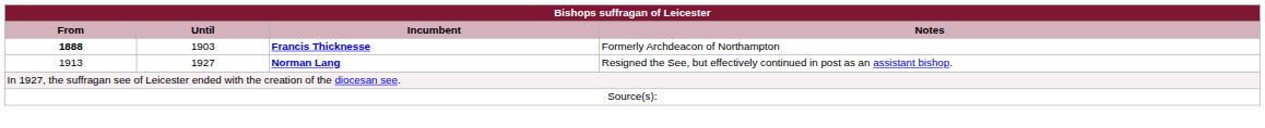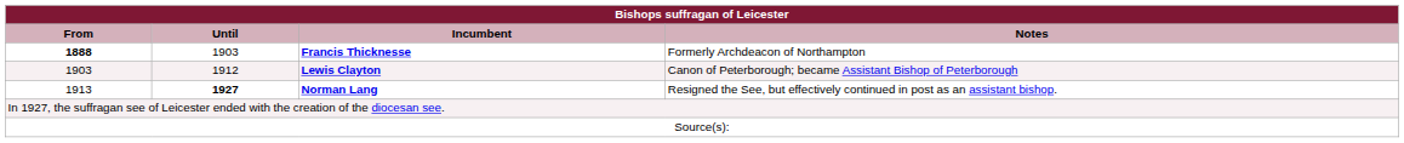+ row: 1903 | 1912 | Lewis Clayton | Canon of Peterborough; became Assistant Bishop of Peterborough
Norman Lang | Until: normal -> bold
